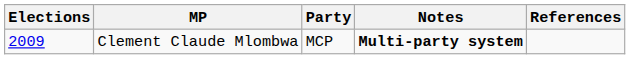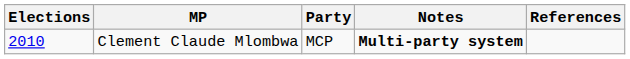Clement Claude Mlombwa | Elections: 2009 -> 2010
